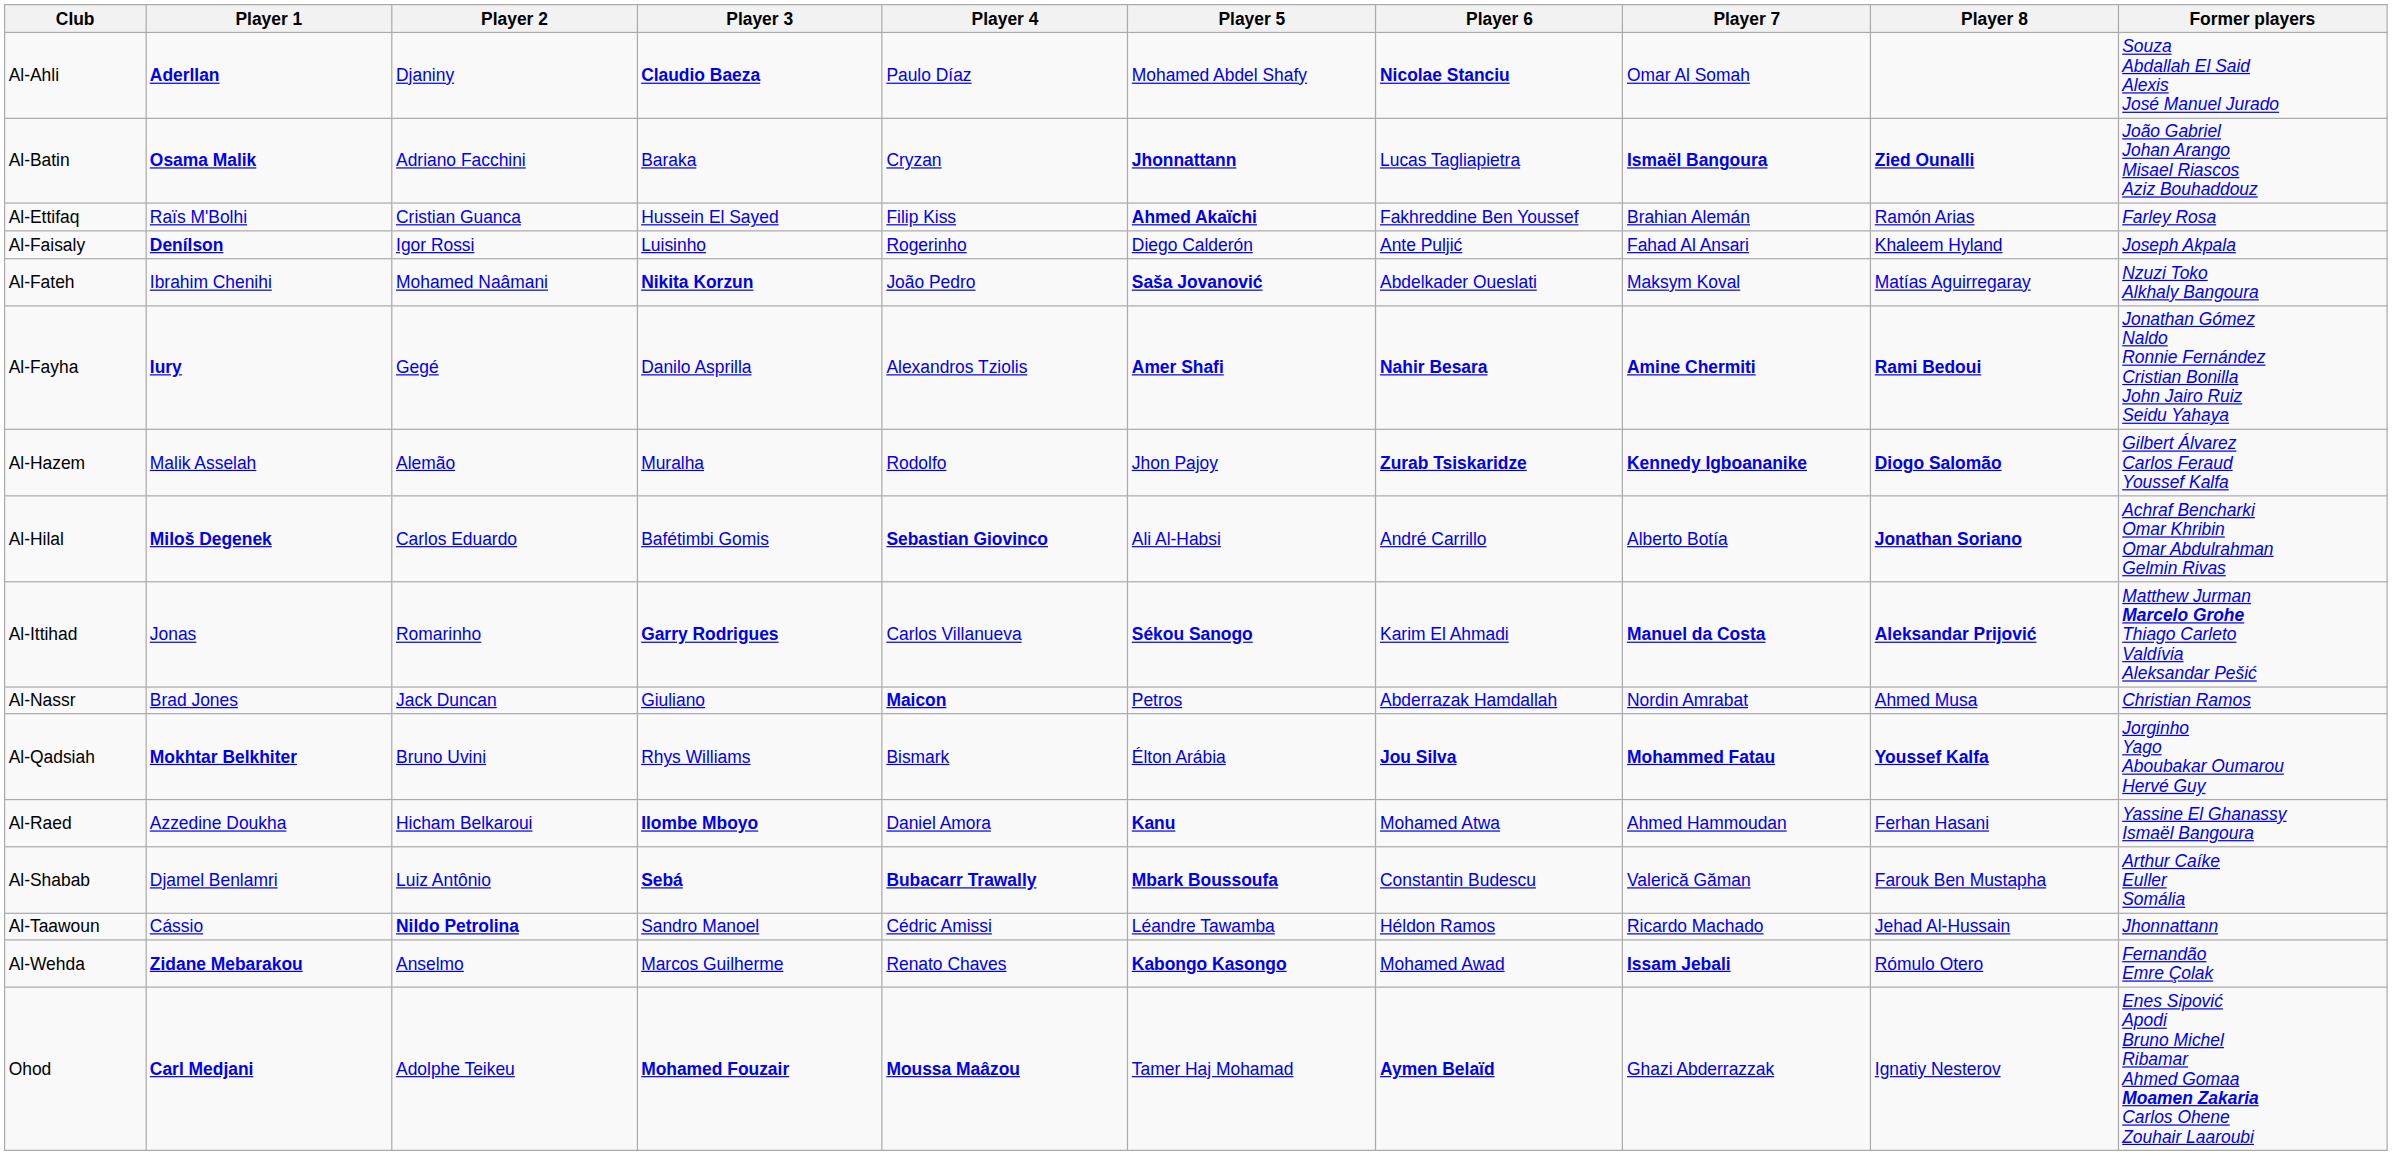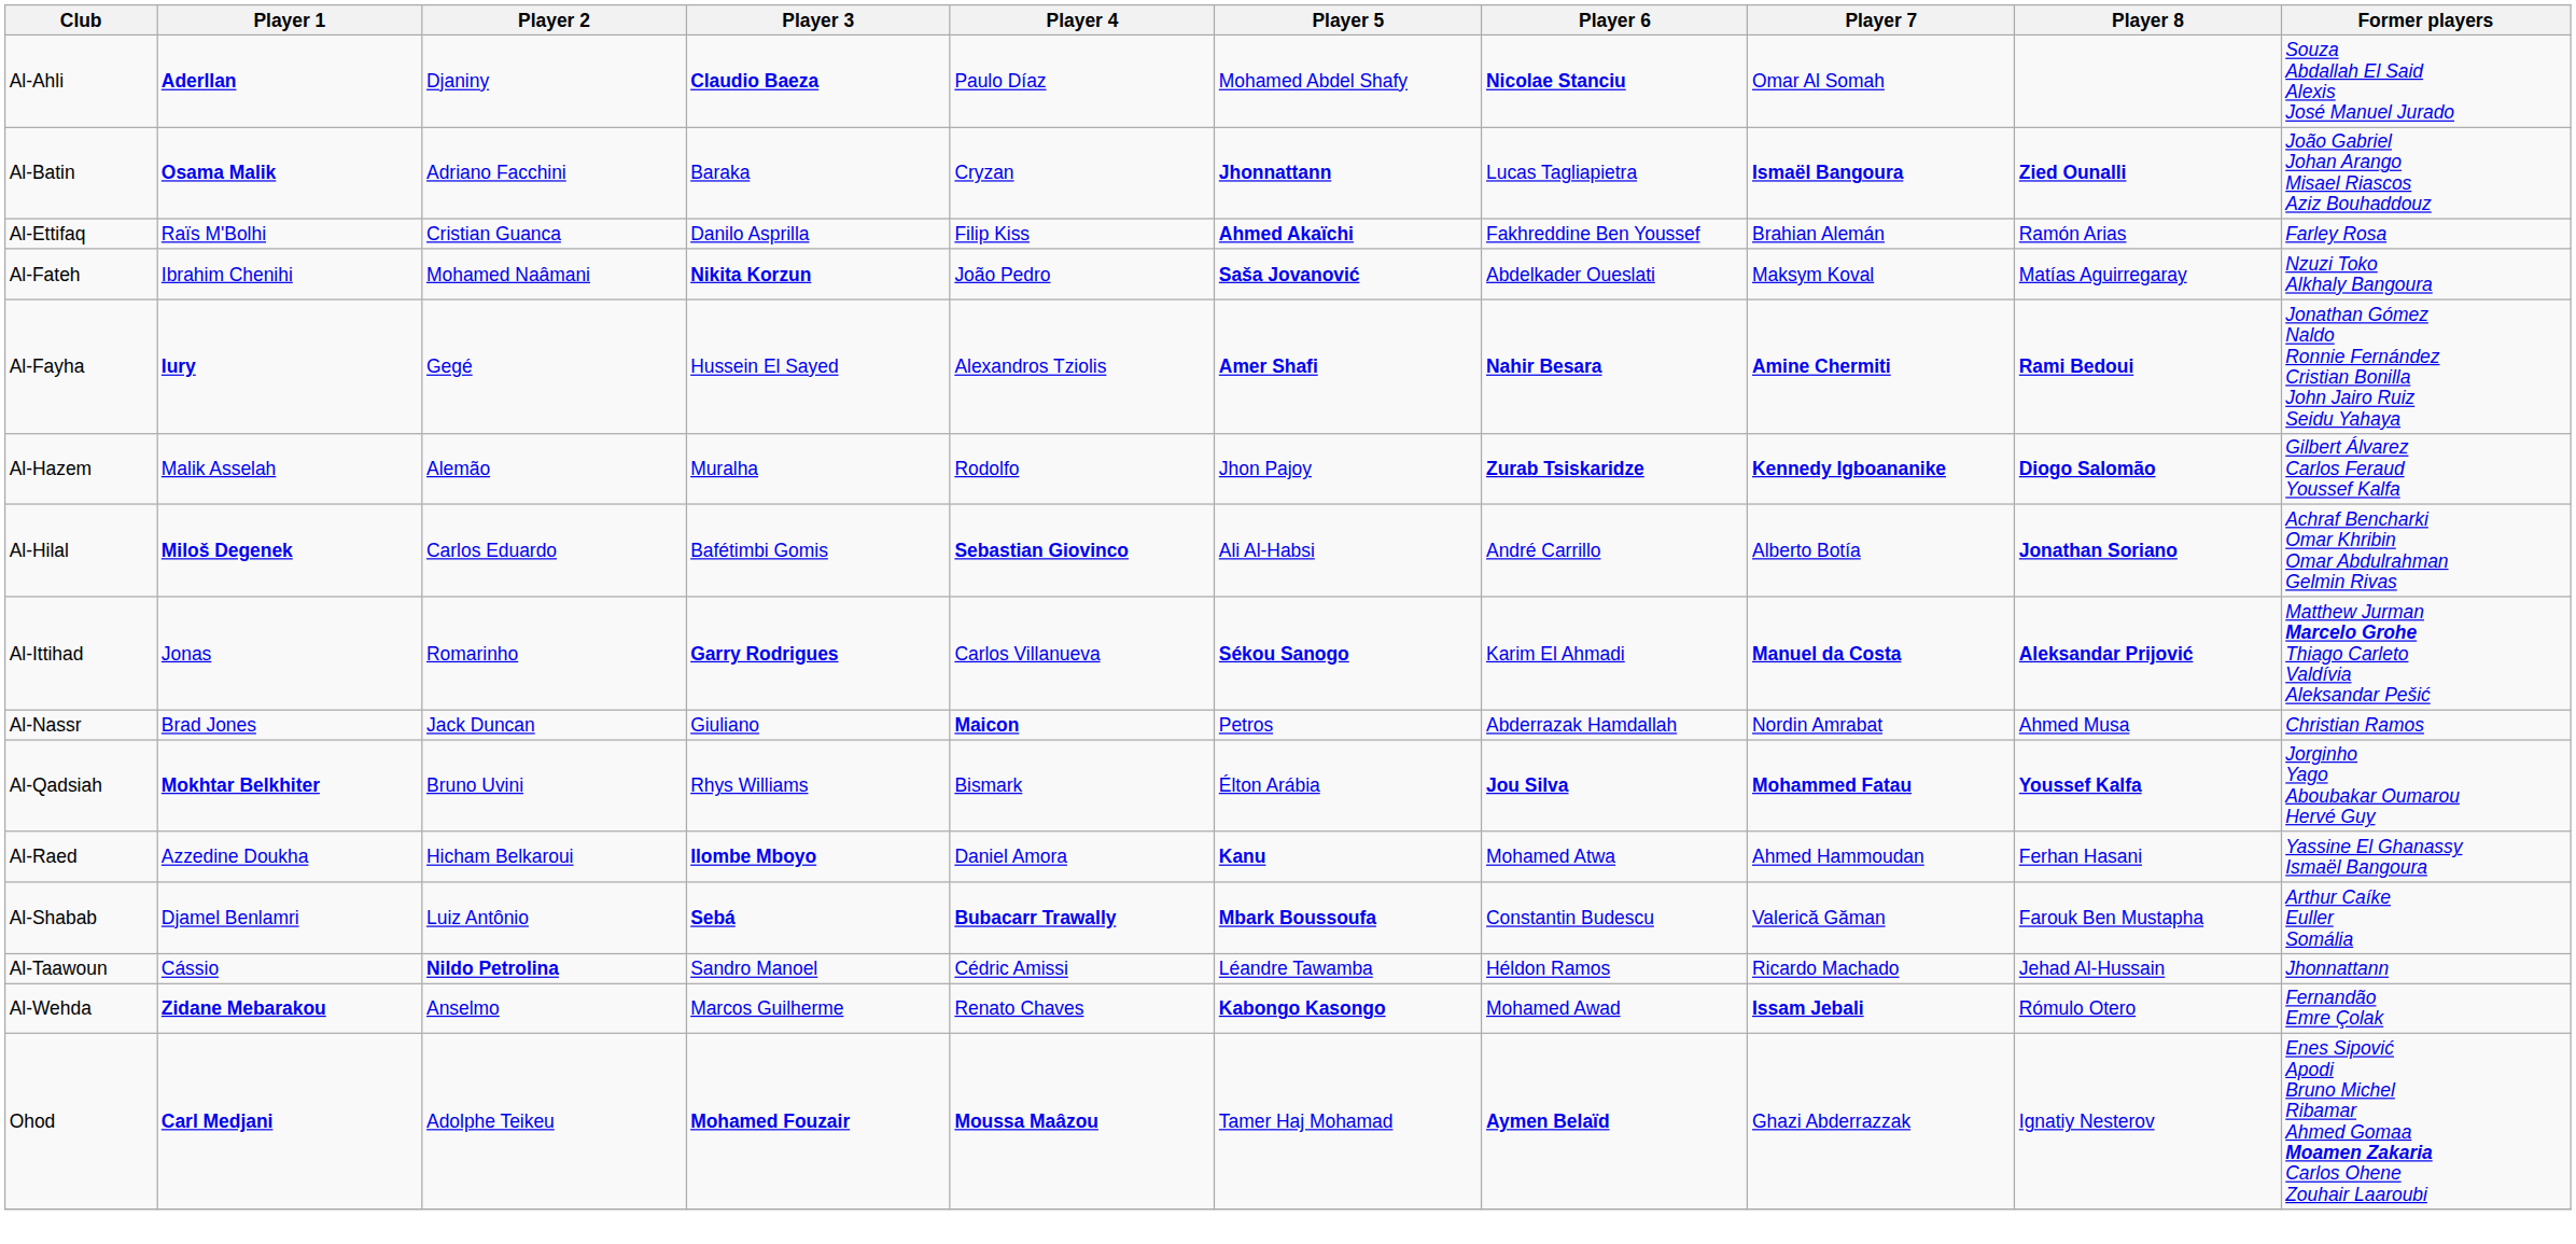Al-Ettifaq | Player 3: Hussein El Sayed -> Danilo Asprilla
- row: Al-Faisaly | Denílson | Igor Rossi | Luisinho | Rogerinho | Diego Calderón | Ante Puljić | Fahad Al Ansari | Khaleem Hyland | Joseph Akpala
Al-Fayha | Player 3: Danilo Asprilla -> Hussein El Sayed
